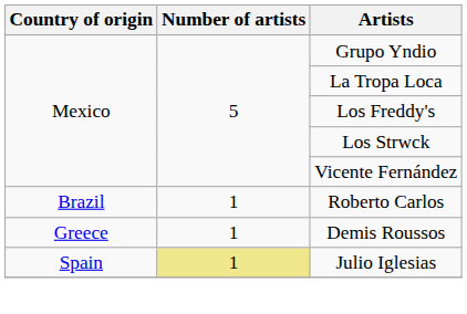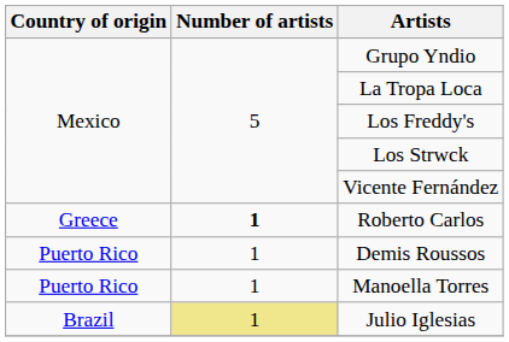Roberto Carlos | Country of origin: Brazil -> Greece
Roberto Carlos | Number of artists: normal -> bold
Demis Roussos | Country of origin: Greece -> Puerto Rico
+ row: Puerto Rico | 1 | Manoella Torres
Julio Iglesias | Country of origin: Spain -> Brazil
